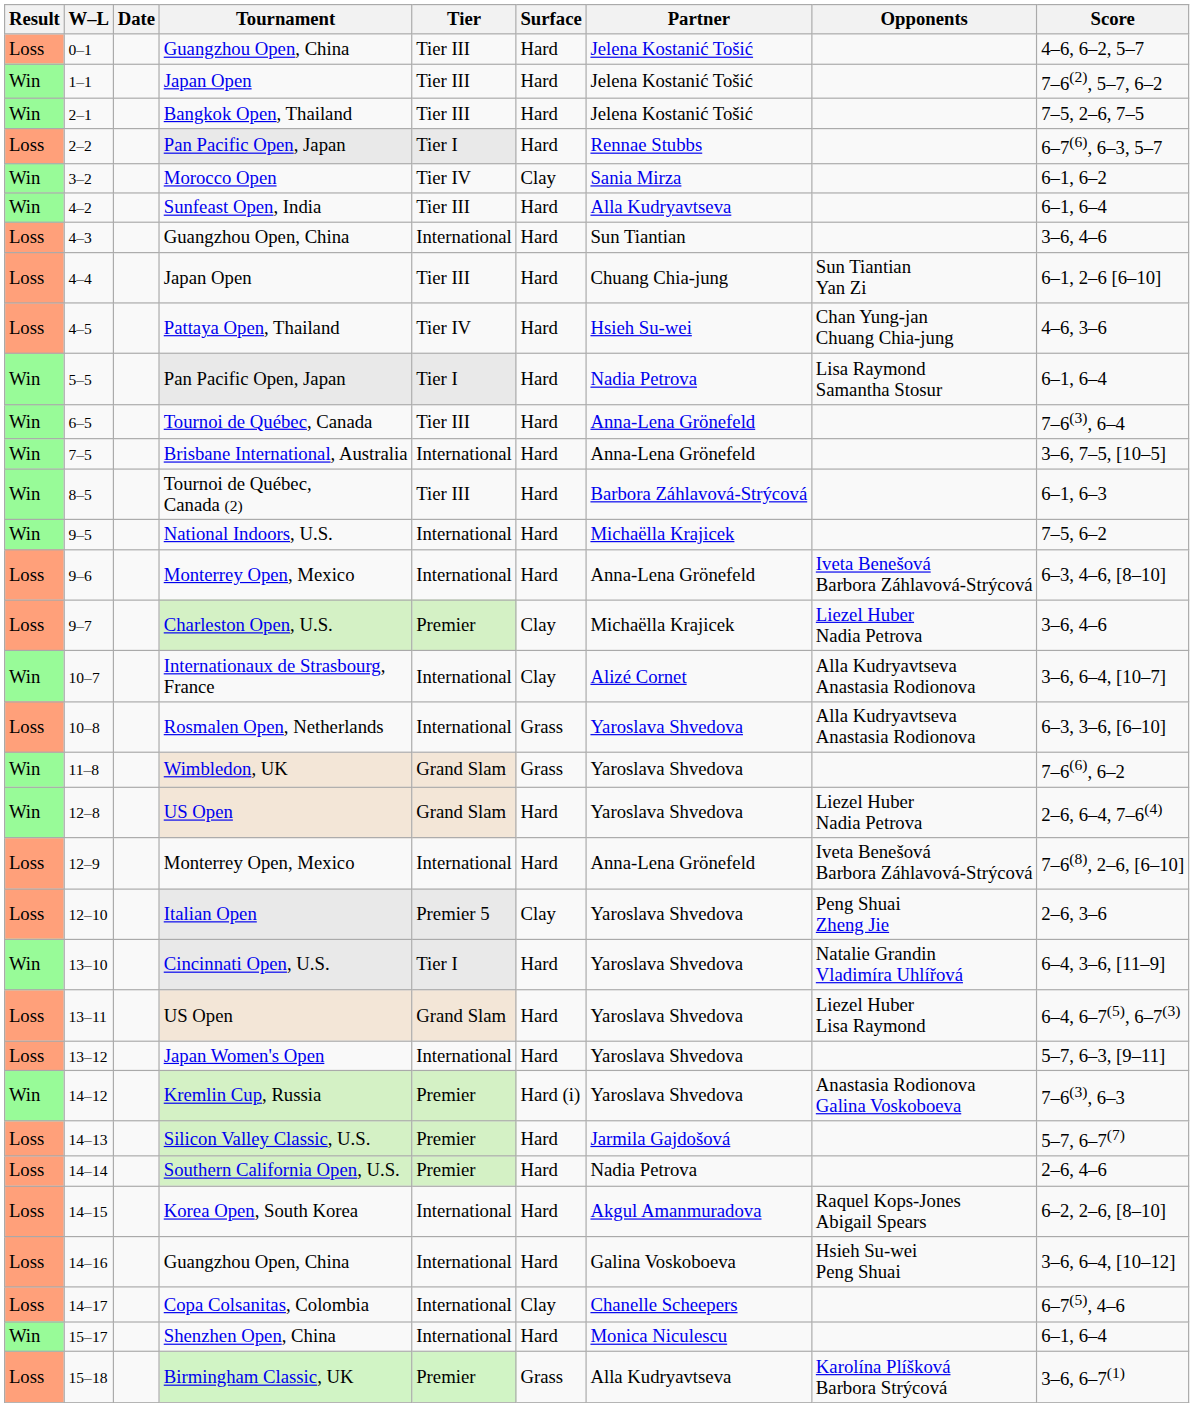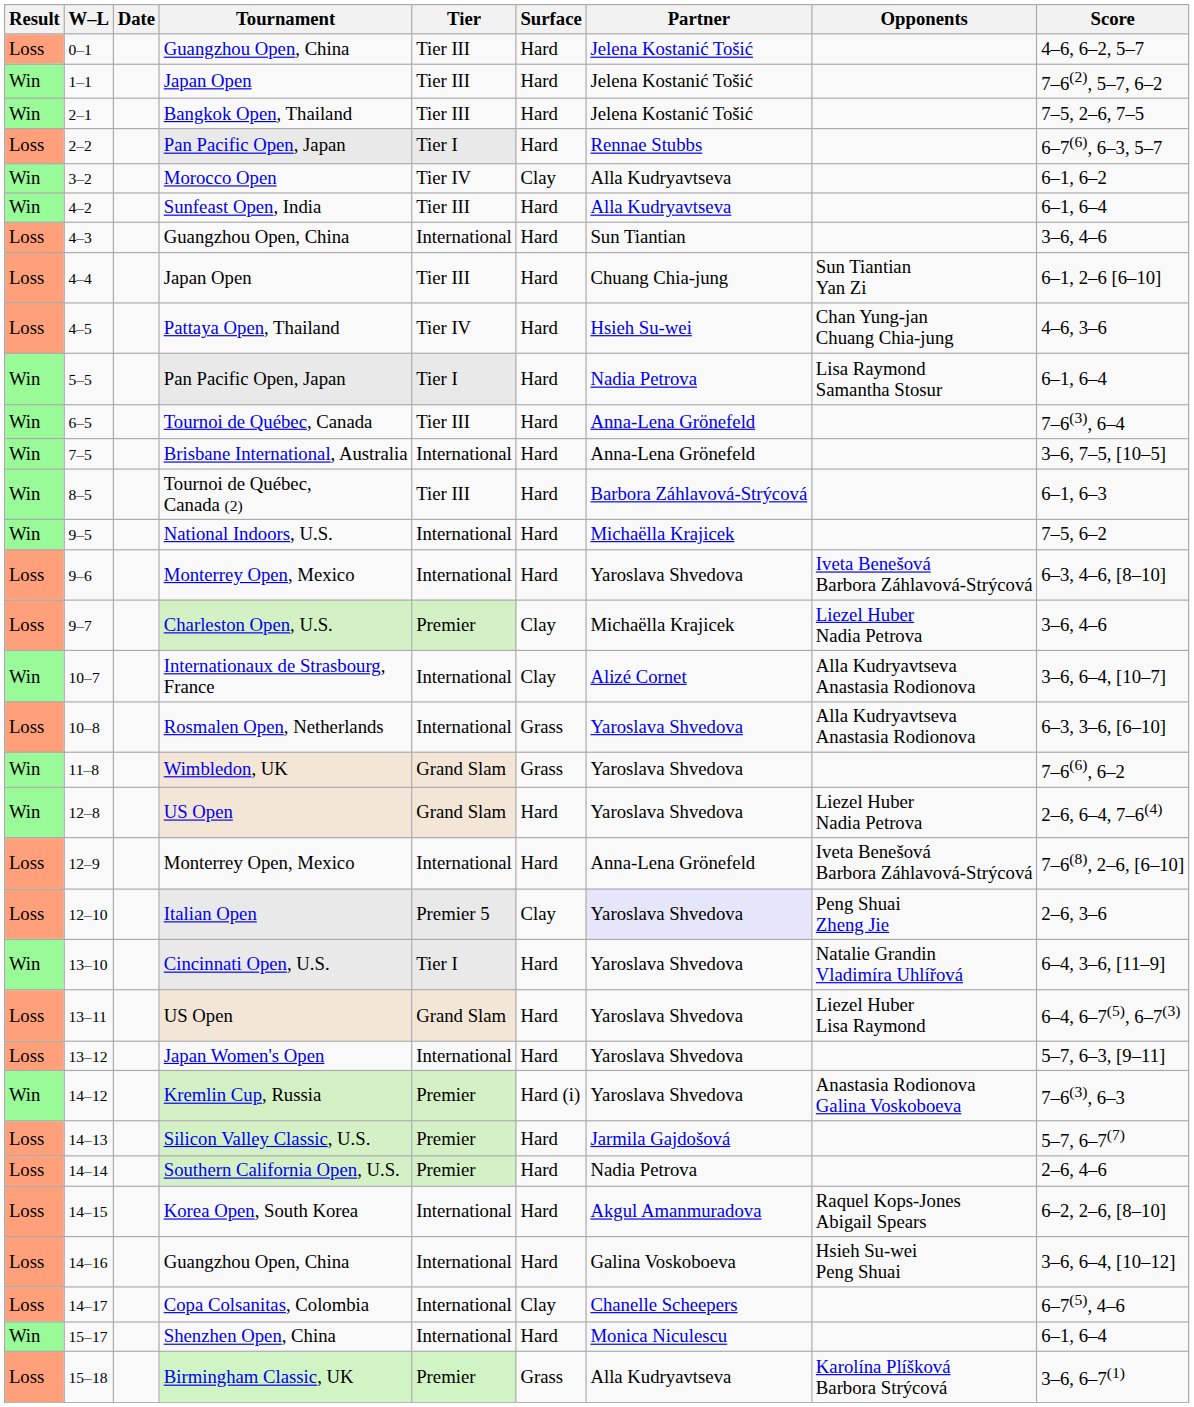3–2 | Partner: Sania Mirza -> Alla Kudryavtseva
9–6 | Partner: Anna-Lena Grönefeld -> Yaroslava Shvedova
12–10 | Partner: no background -> lavender background
